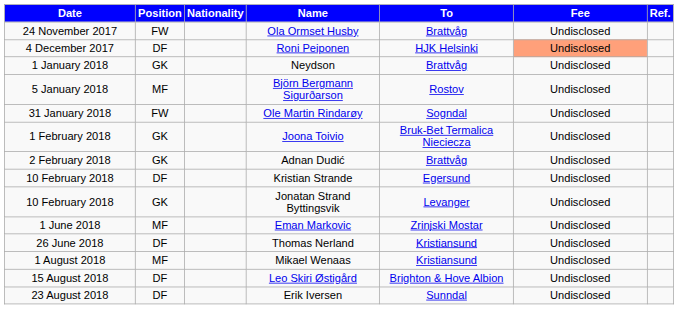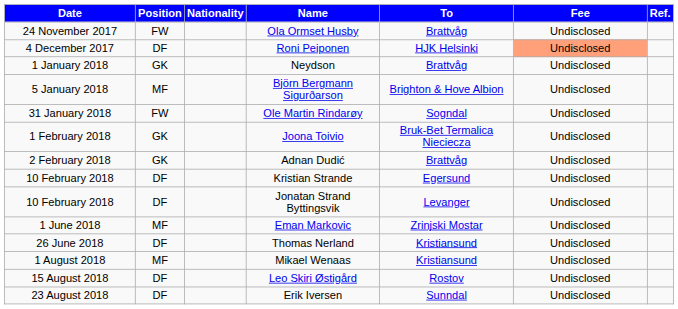Björn Bergmann Sigurðarson | To: Rostov -> Brighton & Hove Albion
Jonatan Strand Byttingsvik | Position: GK -> DF
Leo Skiri Østigård | To: Brighton & Hove Albion -> Rostov
